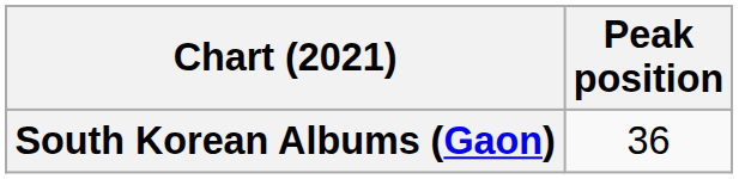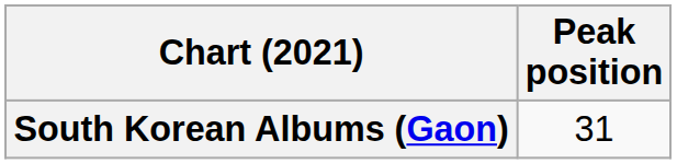South Korean Albums (Gaon) | Peak position: 36 -> 31
